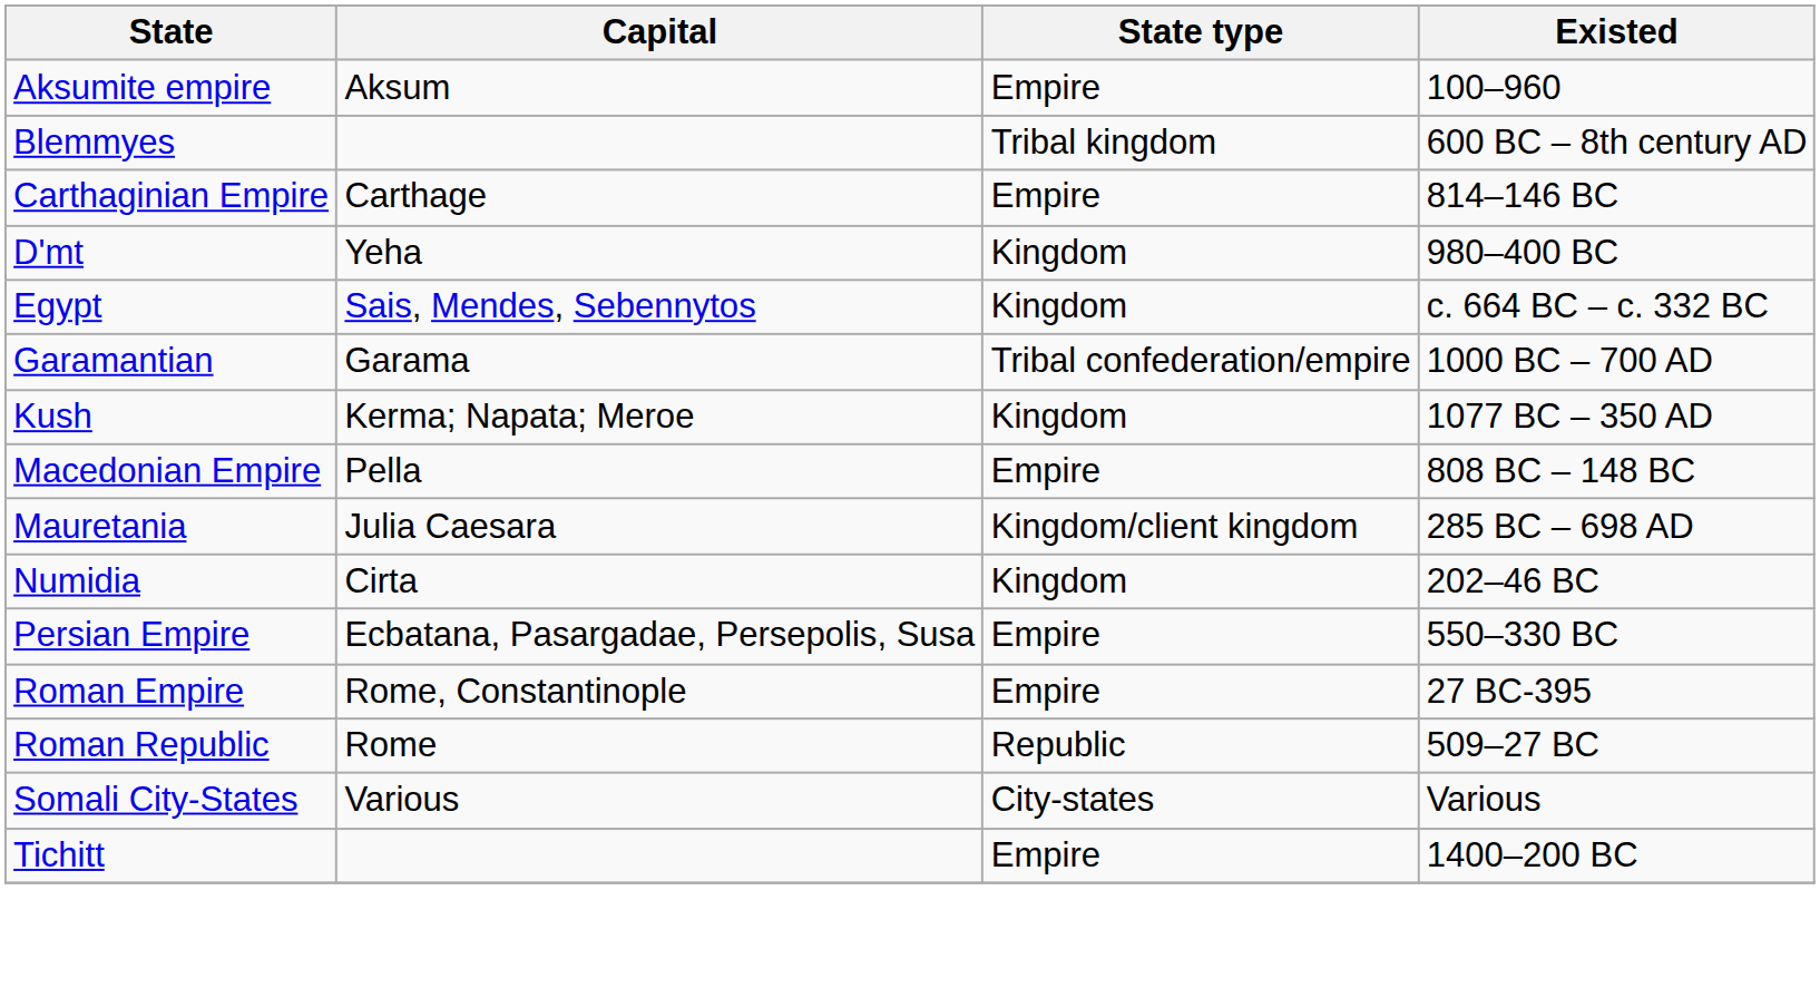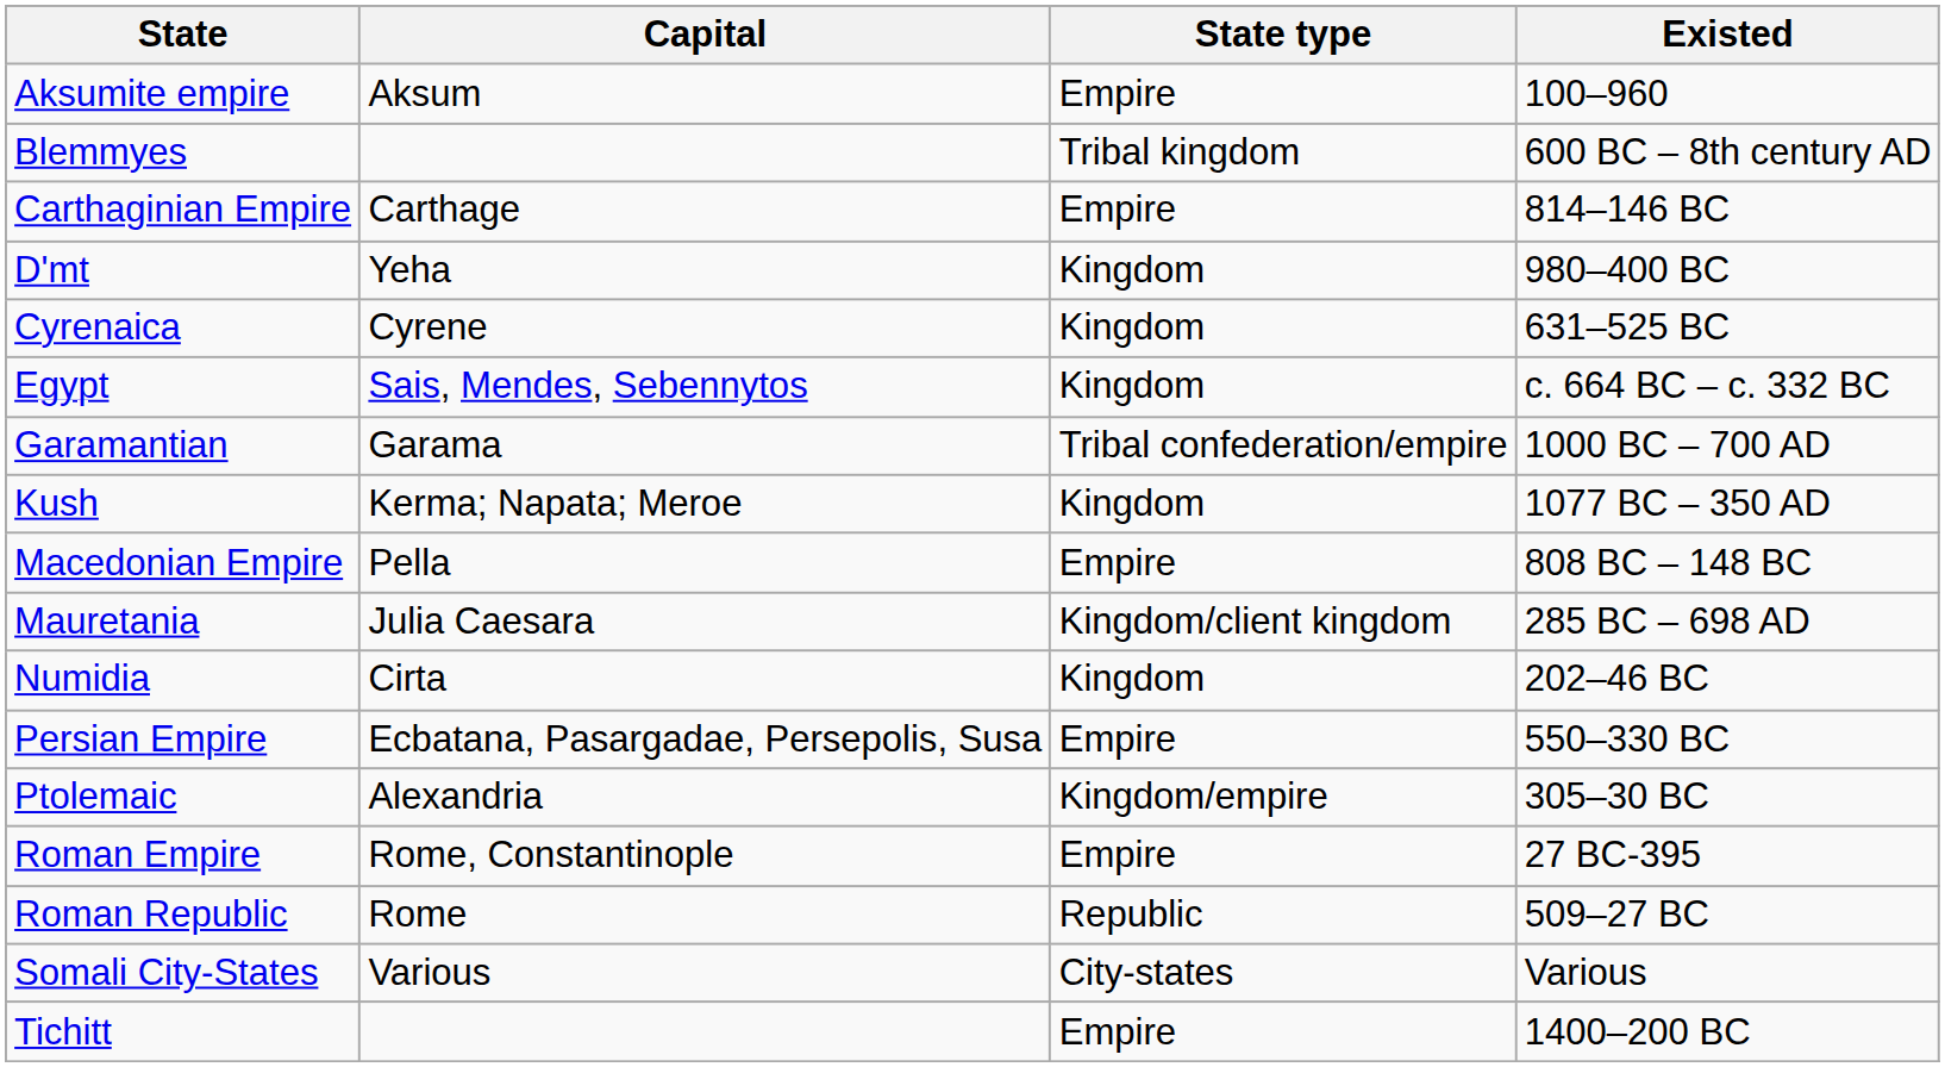+ row: Cyrenaica | Cyrene | Kingdom | 631–525 BC
+ row: Ptolemaic | Alexandria | Kingdom/empire | 305–30 BC
